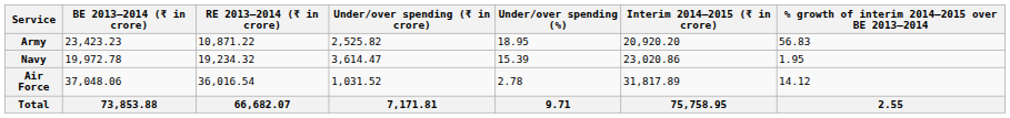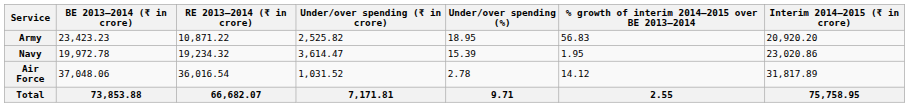columns swapped: Interim 2014–2015 (₹ in crore) <-> % growth of interim 2014–2015 over BE 2013–2014
